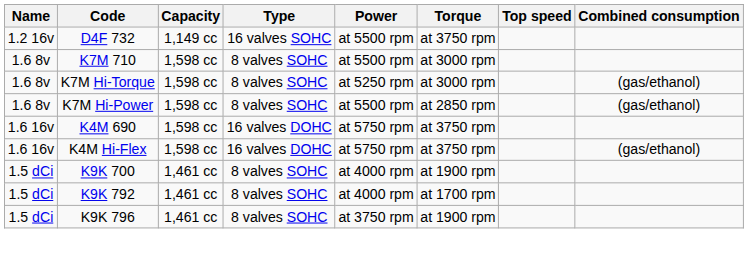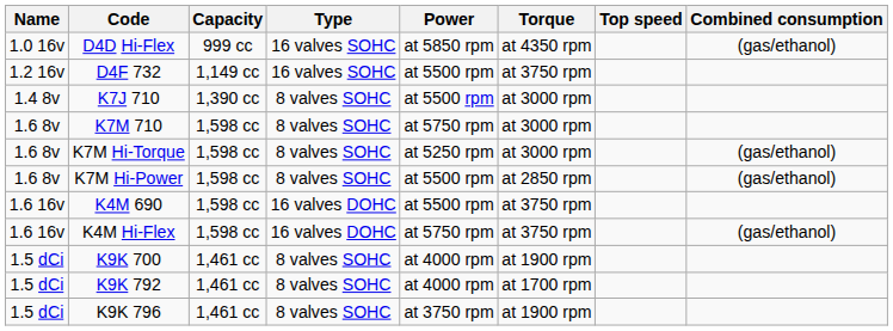+ row: 1.0 16v | D4D Hi-Flex | 999 cc | 16 valves SOHC | at 5850 rpm | at 4350 rpm | (gas/ethanol)
+ row: 1.4 8v | K7J 710 | 1,390 cc | 8 valves SOHC | at 5500 rpm | at 3000 rpm
K7M 710 | Power: at 5500 rpm -> at 5750 rpm
K4M 690 | Power: at 5750 rpm -> at 5500 rpm
